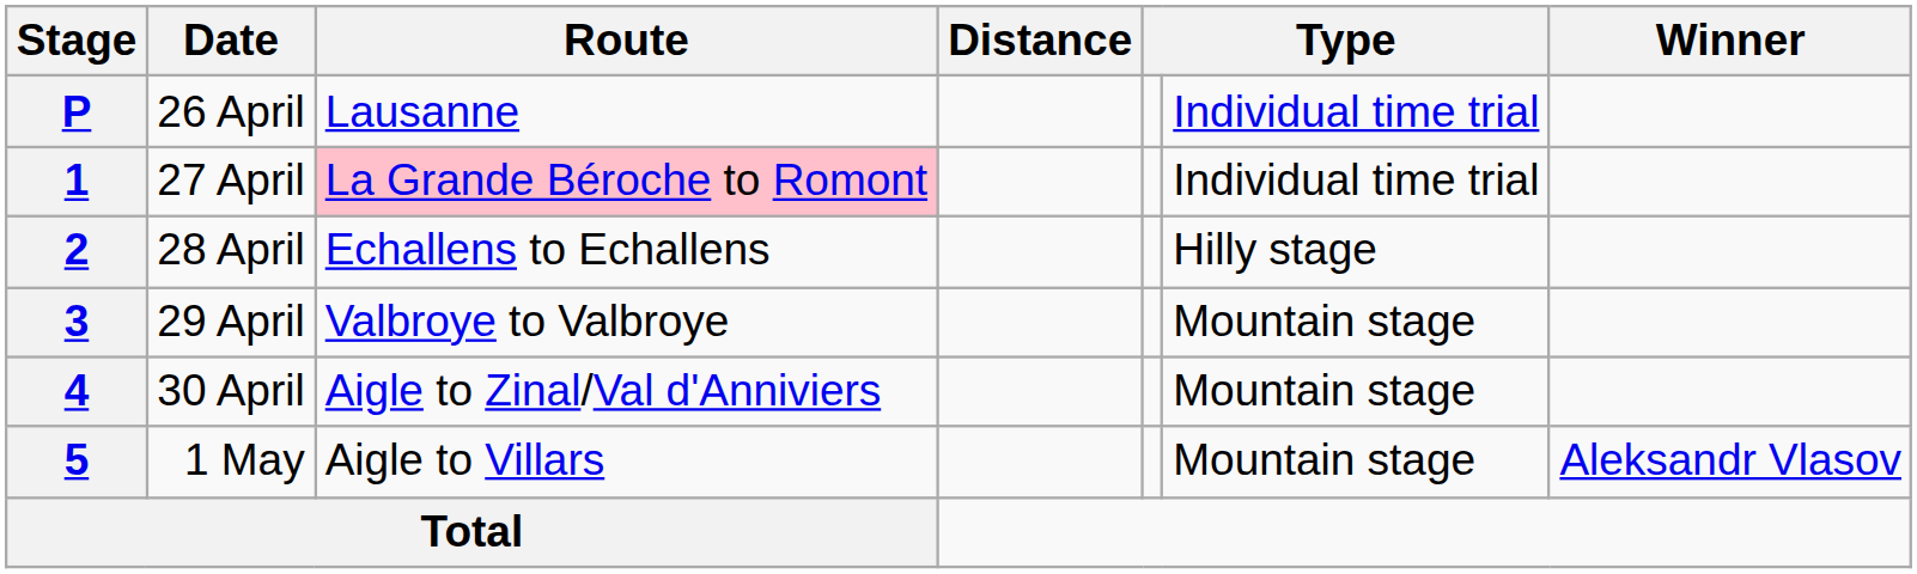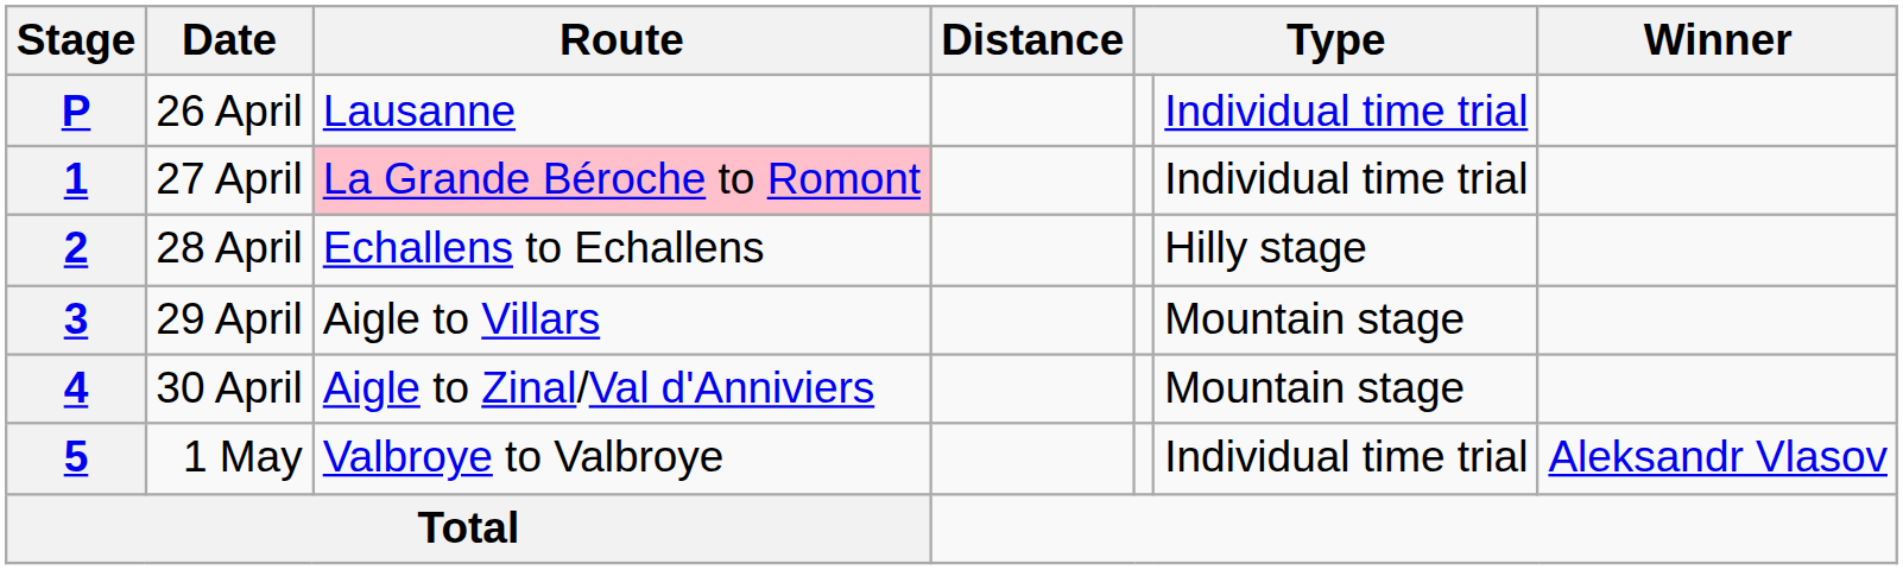3 | Route: Valbroye to Valbroye -> Aigle to Villars
5 | Route: Aigle to Villars -> Valbroye to Valbroye
5 | column 6: Mountain stage -> Individual time trial
